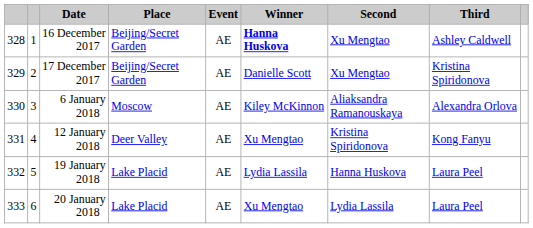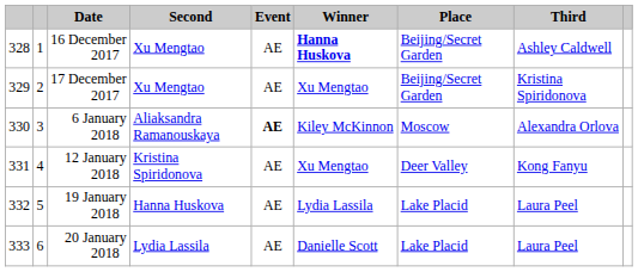columns swapped: Place <-> Second
17 December 2017 | Winner: Danielle Scott -> Xu Mengtao
6 January 2018 | Event: normal -> bold
20 January 2018 | Winner: Xu Mengtao -> Danielle Scott
